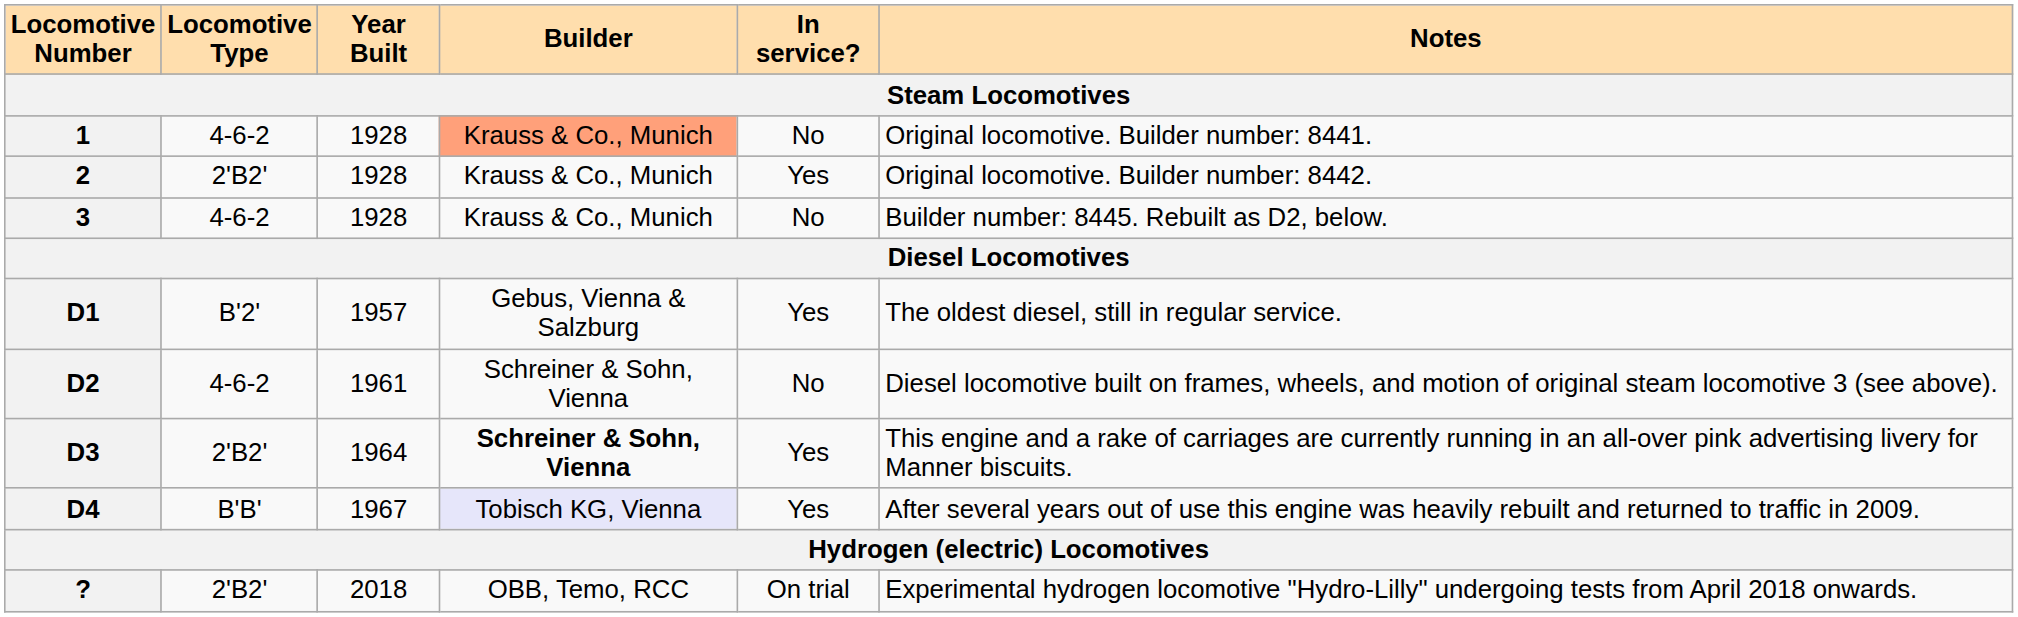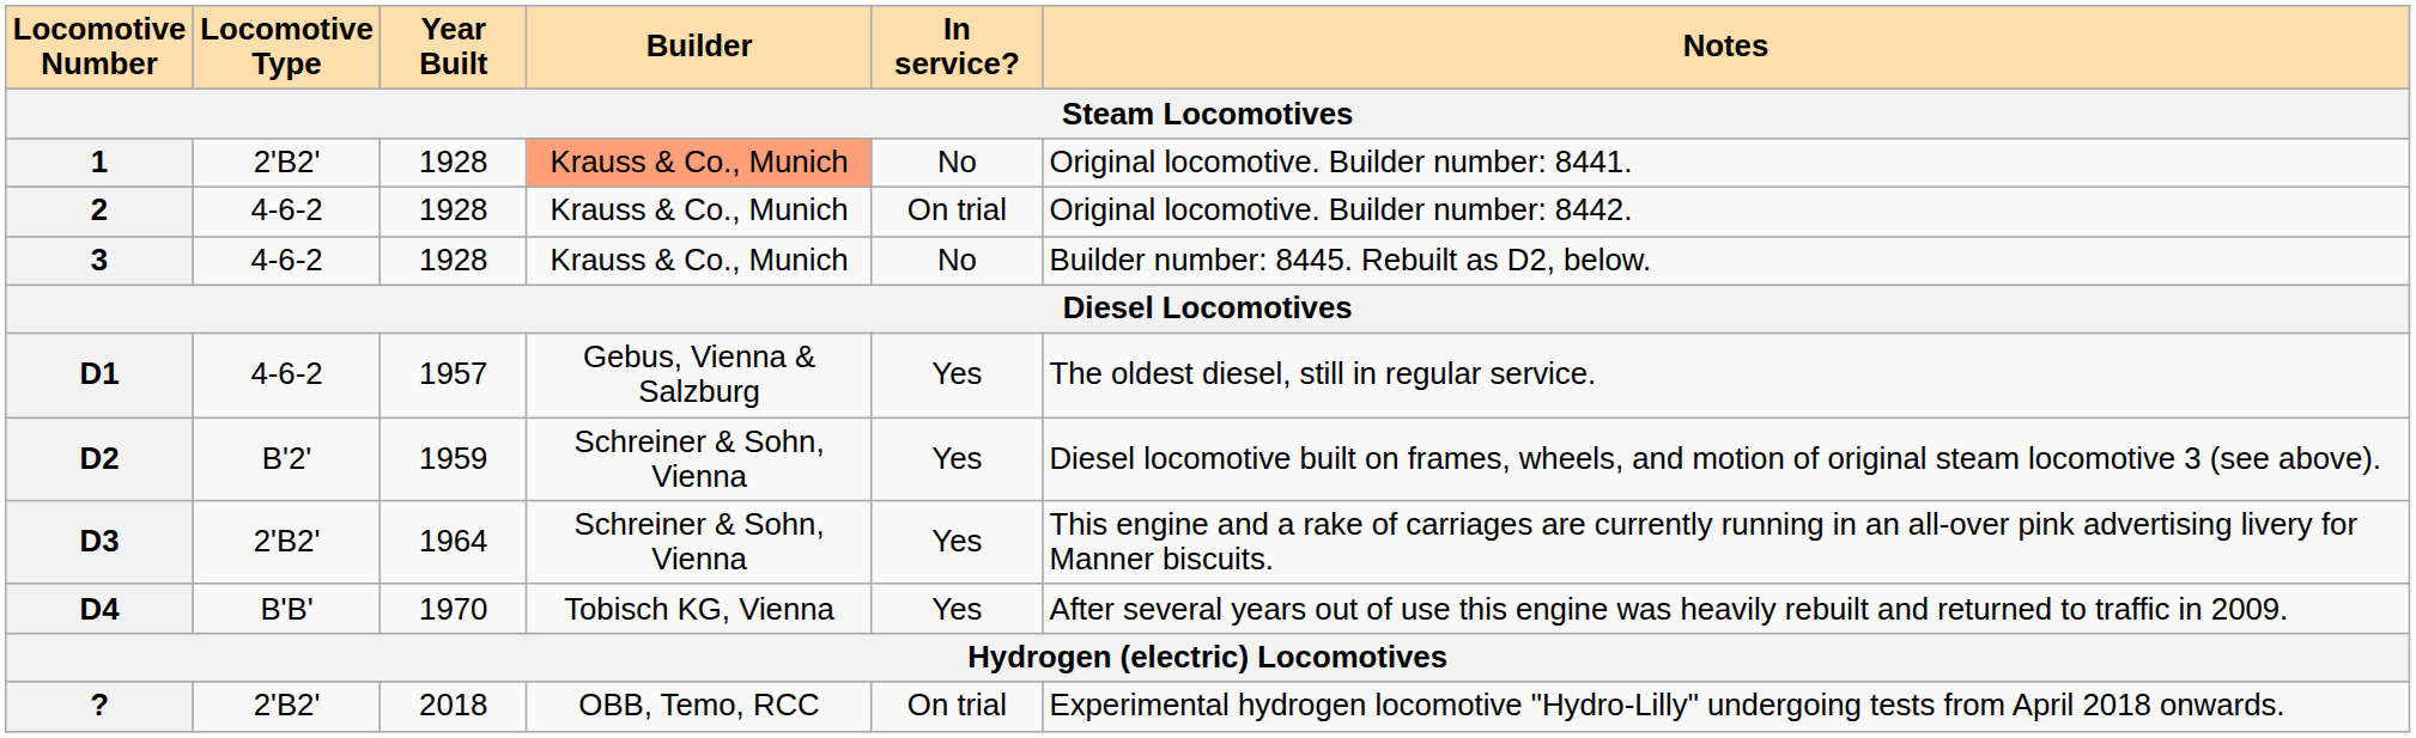1 | Locomotive Type: 4-6-2 -> 2'B2'
2 | Locomotive Type: 2'B2' -> 4-6-2
2 | In service?: Yes -> On trial
D1 | Locomotive Type: B'2' -> 4-6-2
D2 | Locomotive Type: 4-6-2 -> B'2'
D2 | Year Built: 1961 -> 1959
D2 | In service?: No -> Yes
D3 | Builder: bold -> normal
D4 | Year Built: 1967 -> 1970
D4 | Builder: lavender background -> no background
